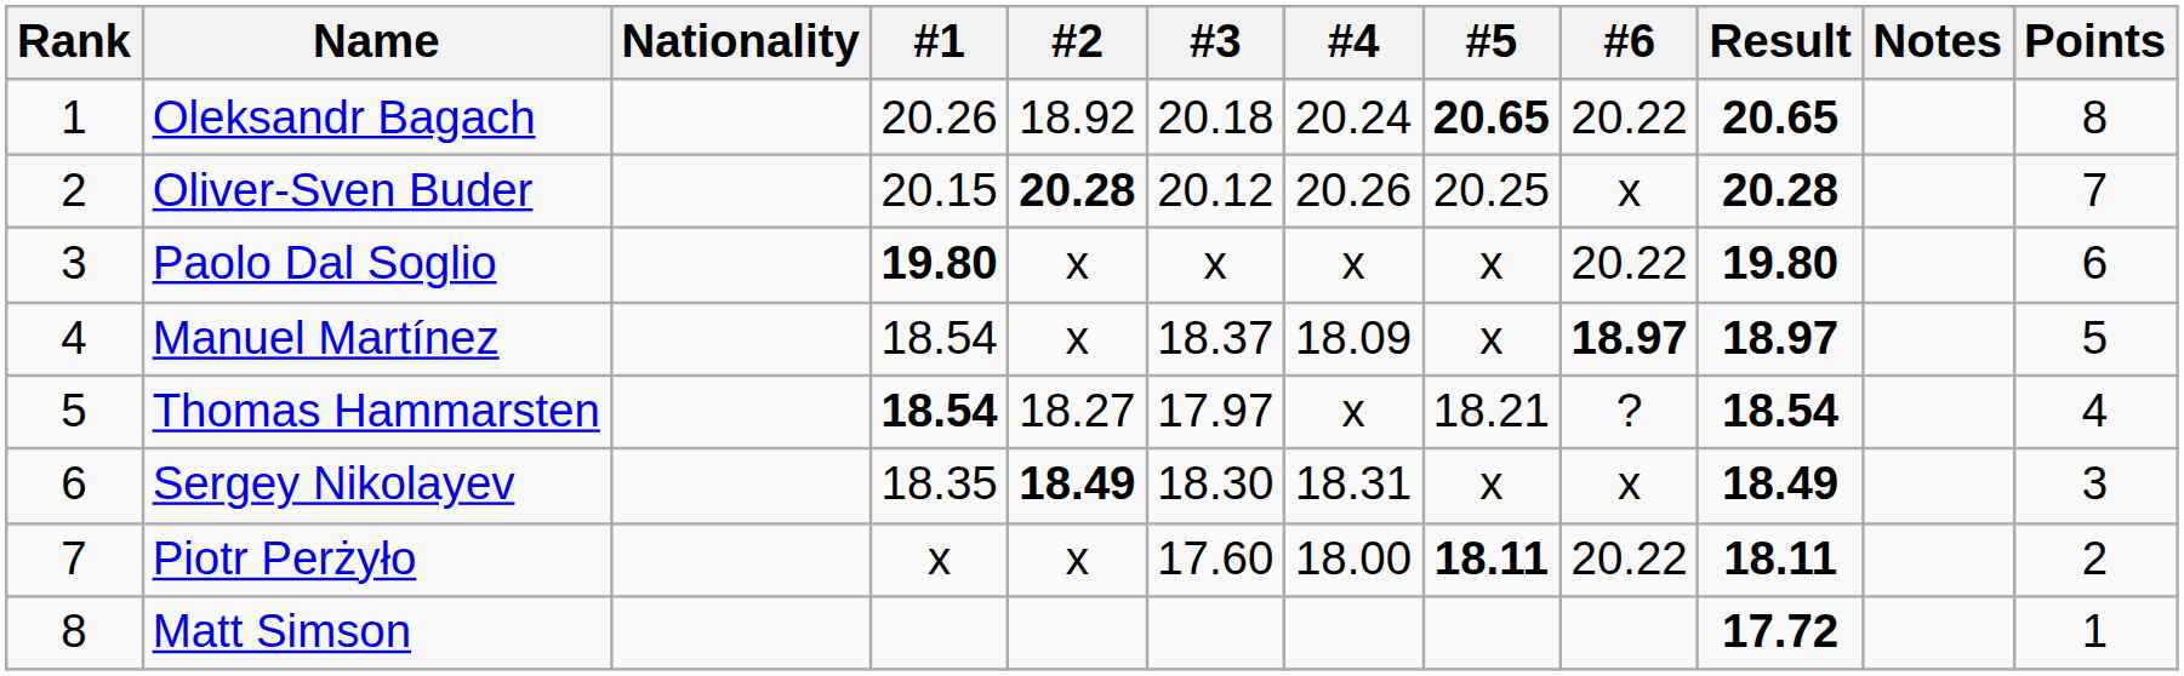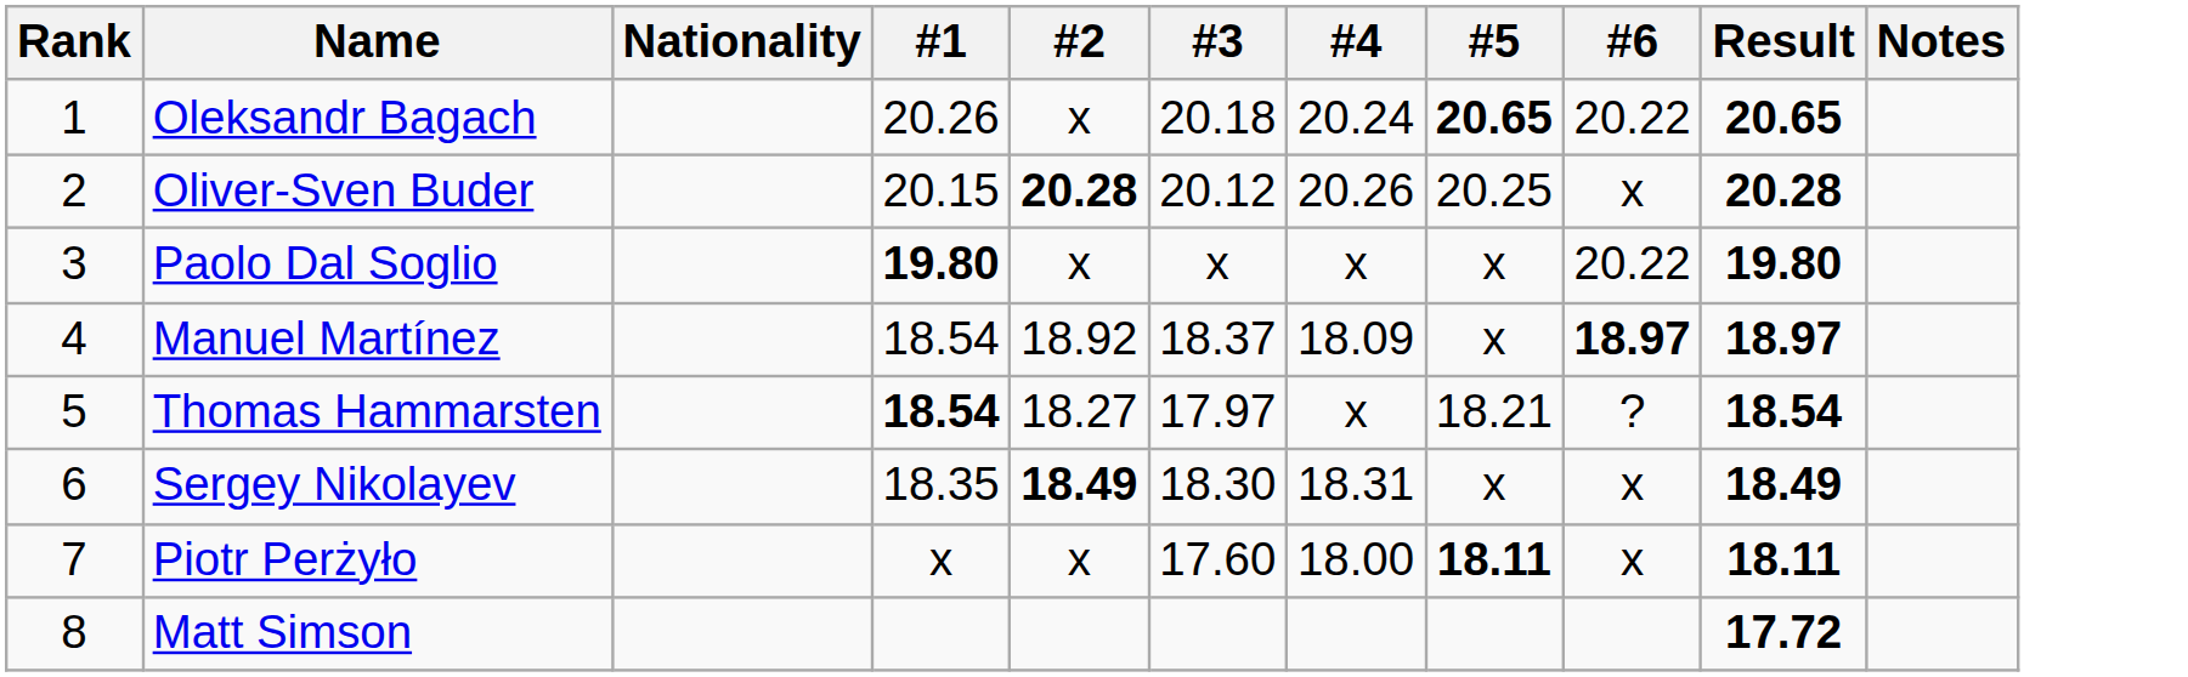- column: Points | 8 | 7 | 6 | 5 | 4 | 3 | 2 | 1
Oleksandr Bagach | #2: 18.92 -> x
Manuel Martínez | #2: x -> 18.92
Piotr Perżyło | #6: 20.22 -> x
